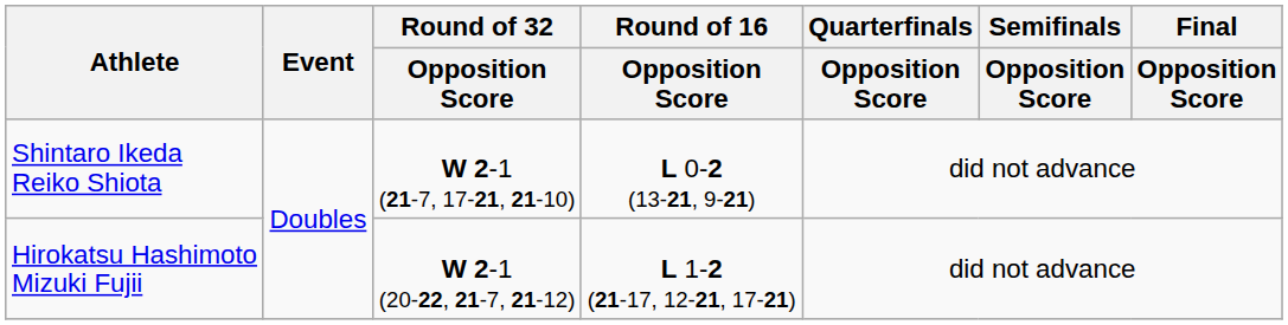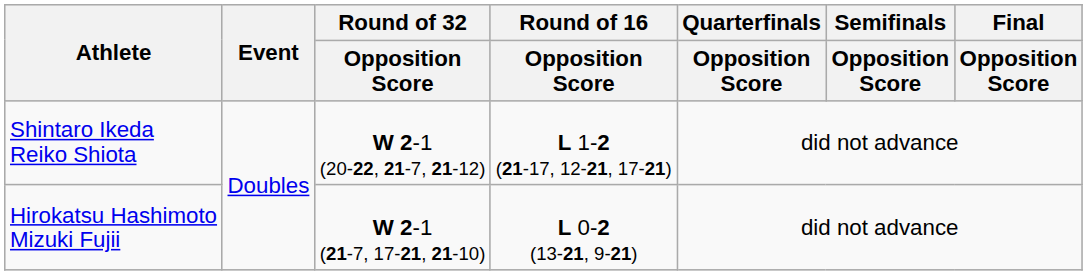Shintaro Ikeda Reiko Shiota | Round of 32 / Opposition Score: W 2-1 (21-7, 17-21, 21-10) -> W 2-1 (20-22, 21-7, 21-12)
Shintaro Ikeda Reiko Shiota | Round of 16 / Opposition Score: L 0-2 (13-21, 9-21) -> L 1-2 (21-17, 12-21, 17-21)
Hirokatsu Hashimoto Mizuki Fujii | Round of 32 / Opposition Score: W 2-1 (20-22, 21-7, 21-12) -> W 2-1 (21-7, 17-21, 21-10)
Hirokatsu Hashimoto Mizuki Fujii | Round of 16 / Opposition Score: L 1-2 (21-17, 12-21, 17-21) -> L 0-2 (13-21, 9-21)
